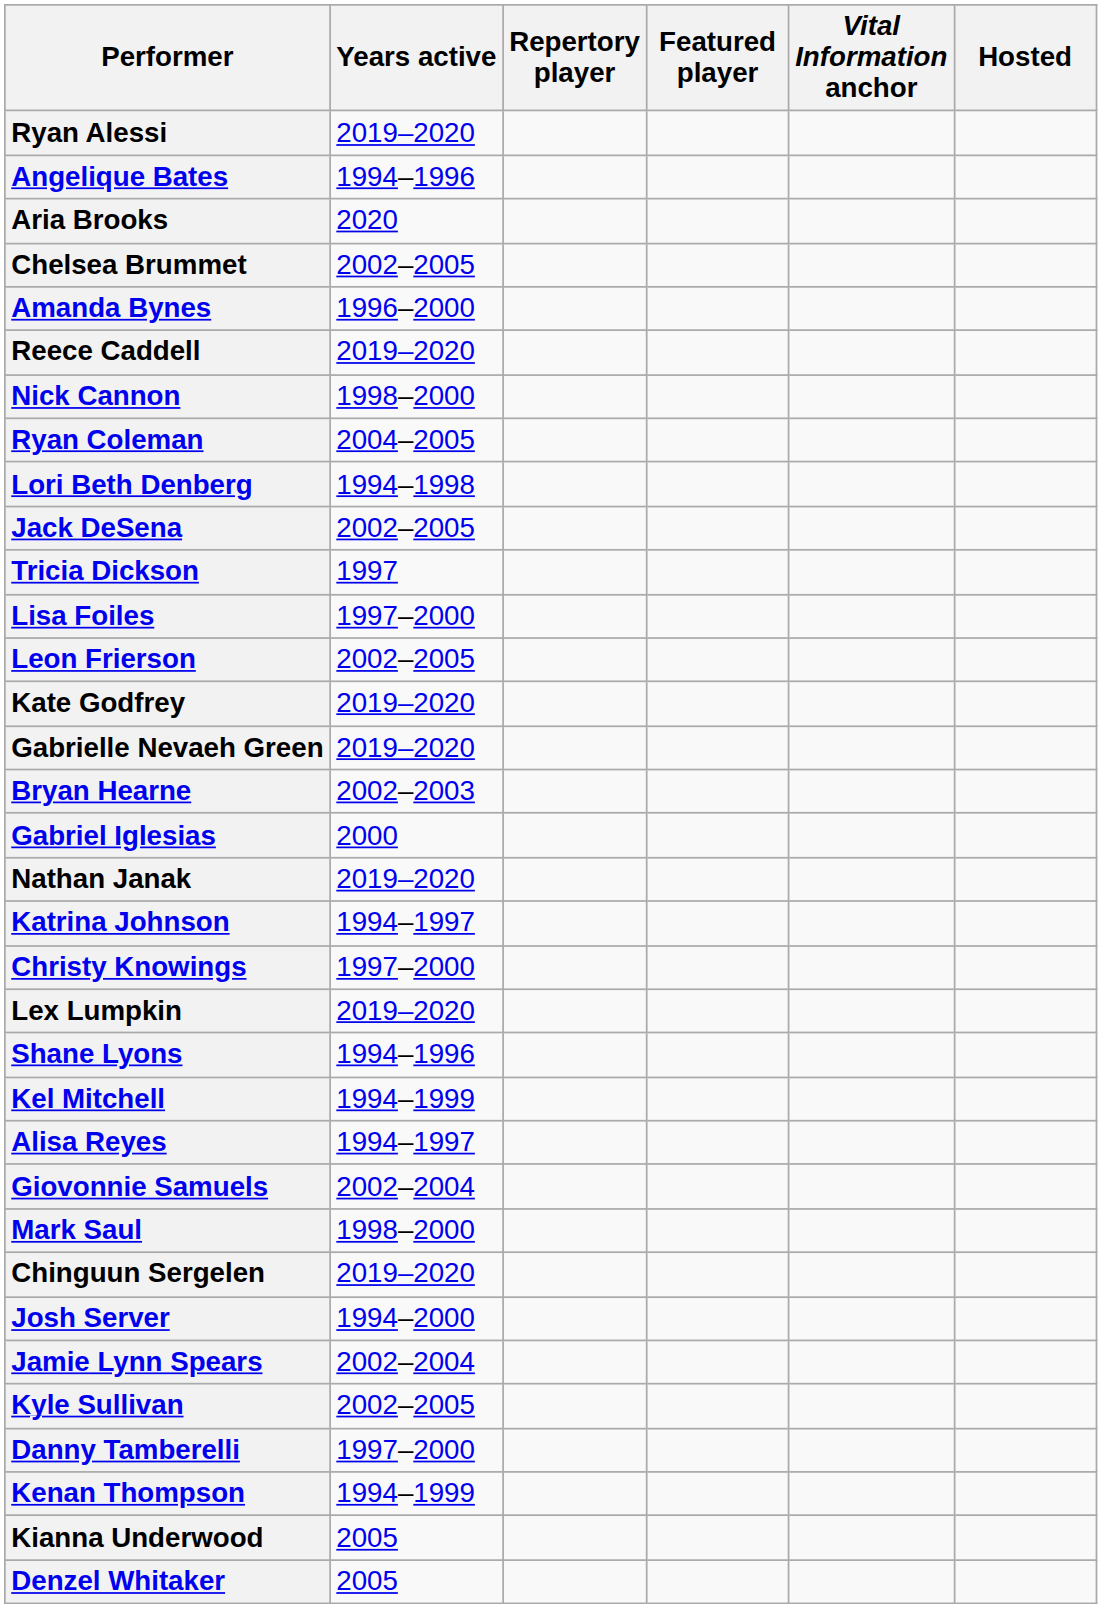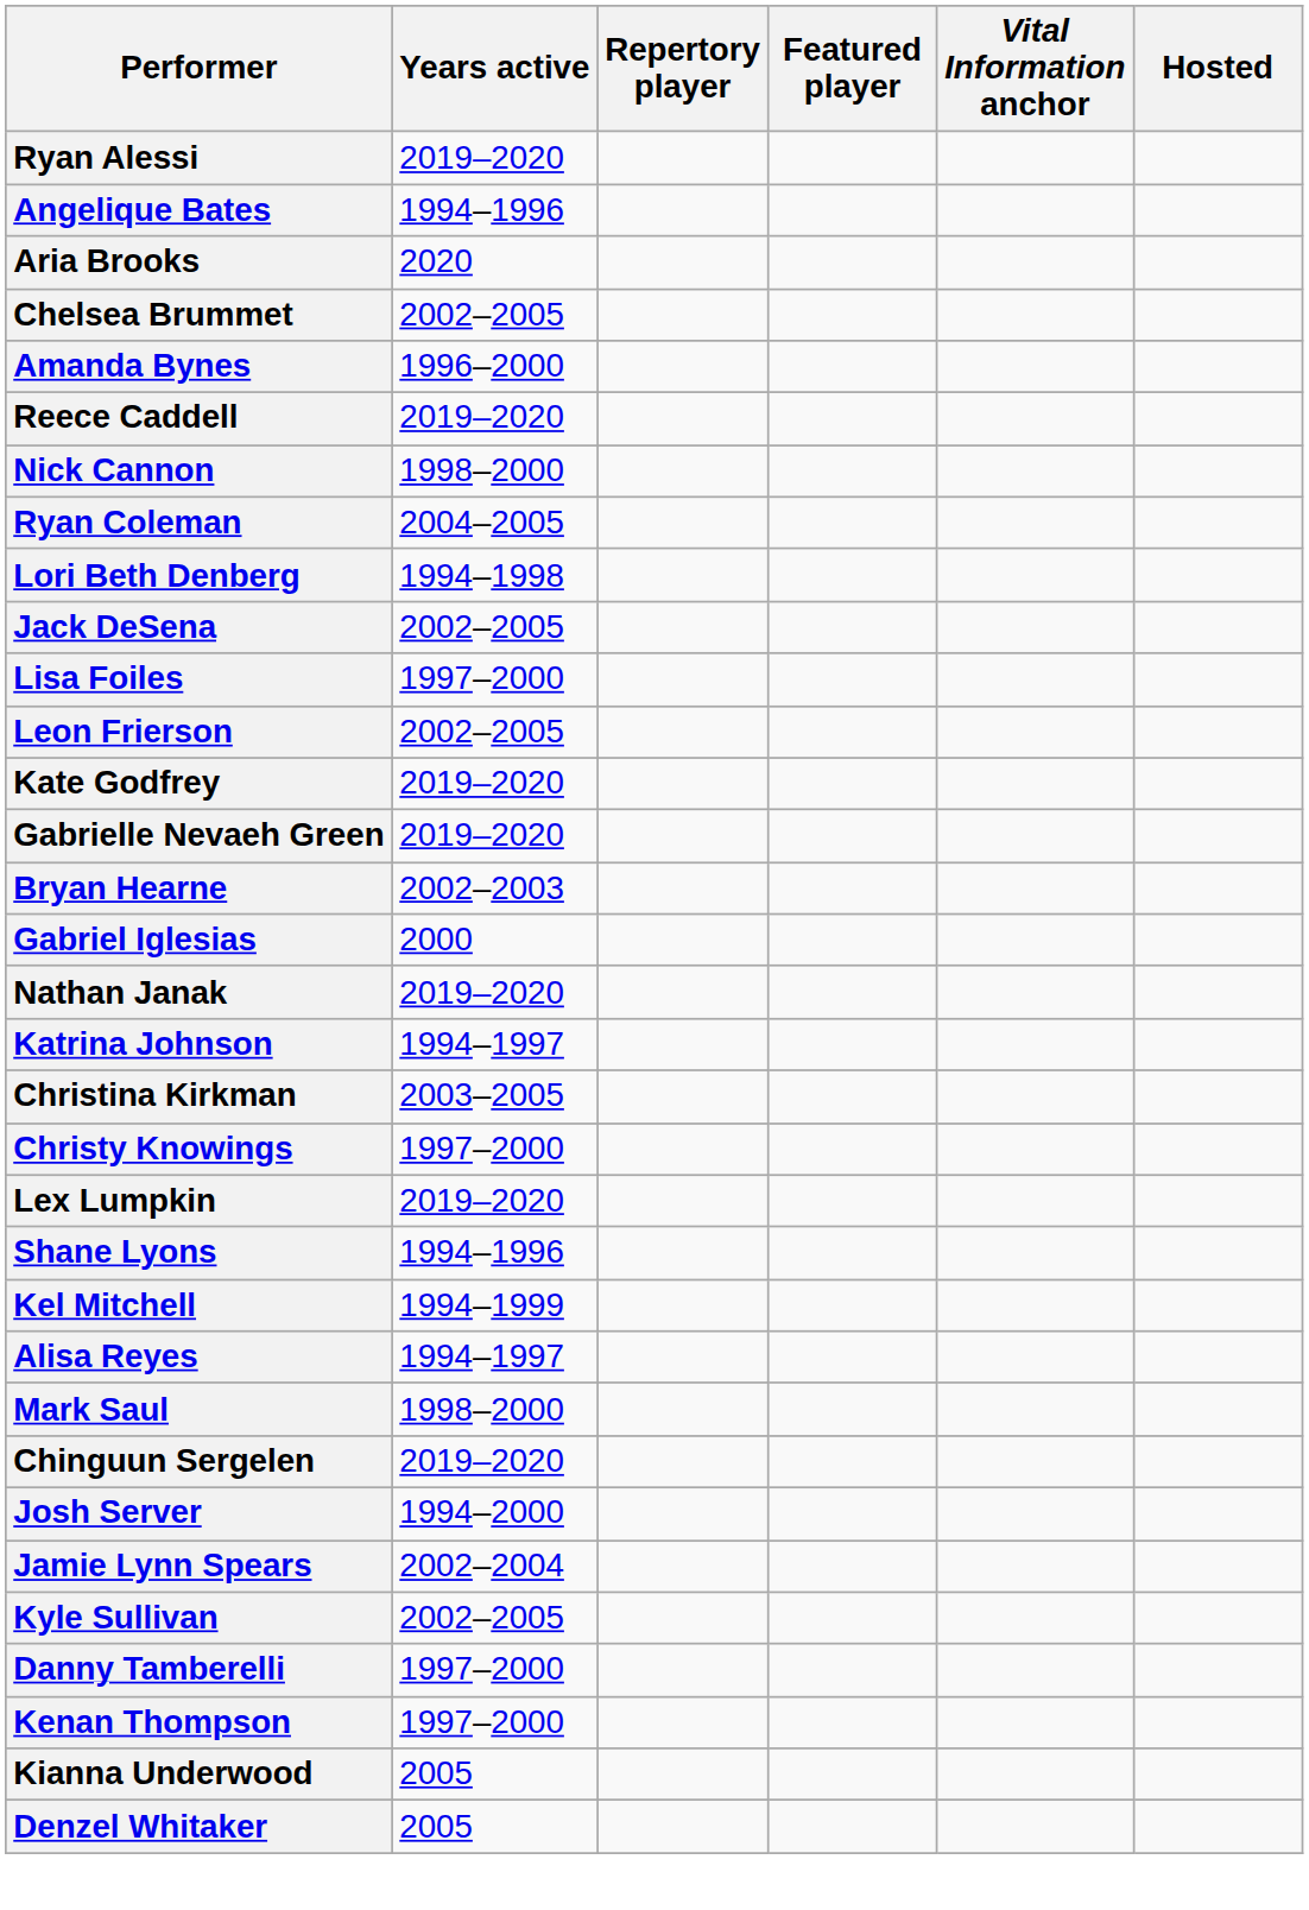- row: Tricia Dickson | 1997
+ row: Christina Kirkman | 2003–2005
- row: Giovonnie Samuels | 2002–2004
Kenan Thompson | Years active: 1994–1999 -> 1997–2000
